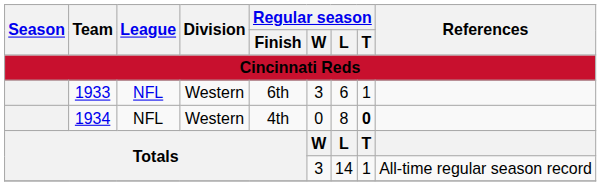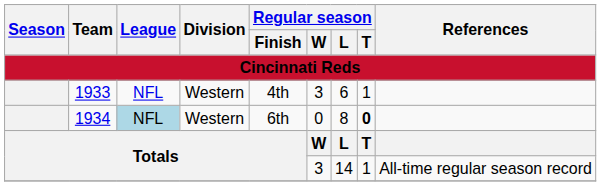1933 | Regular season / Finish: 6th -> 4th
1934 | League: no background -> lightblue background
1934 | Regular season / Finish: 4th -> 6th
